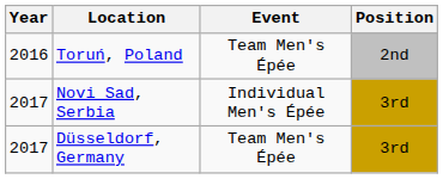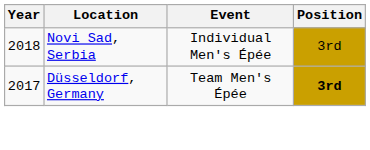- row: 2016 | Toruń, Poland | Team Men's Épée | 2nd
Novi Sad, Serbia | Year: 2017 -> 2018
Düsseldorf, Germany | Position: normal -> bold
